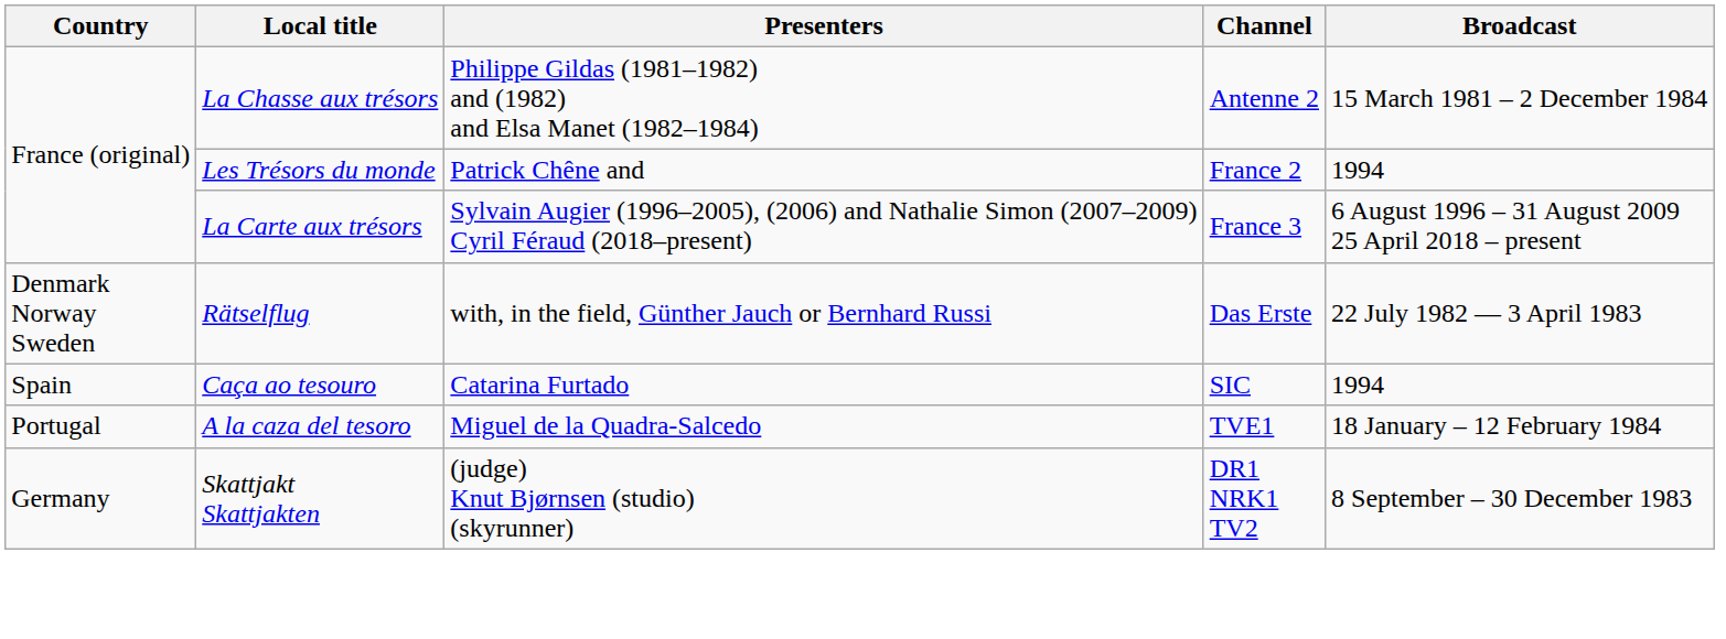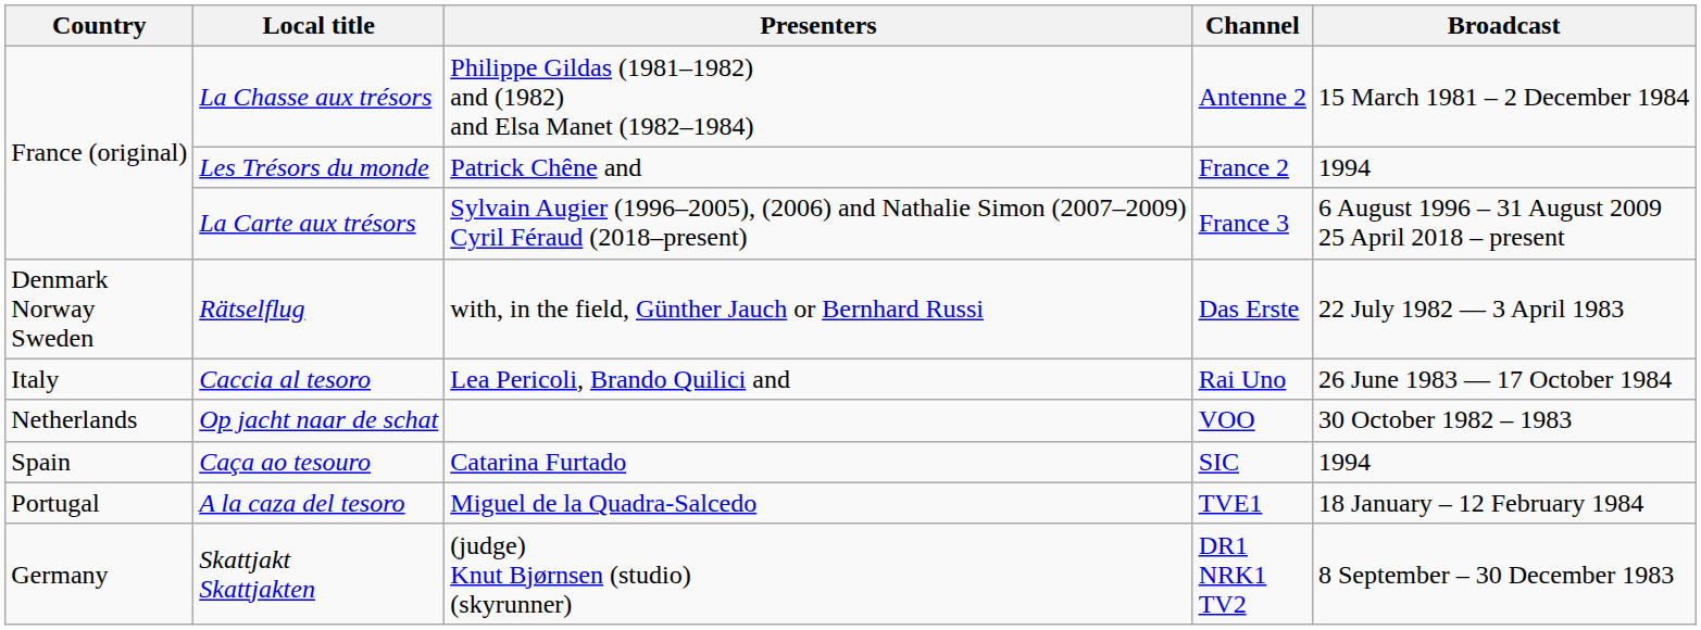+ row: Italy | Caccia al tesoro | Lea Pericoli, Brando Quilici and | Rai Uno | 26 June 1983 — 17 October 1984
+ row: Netherlands | Op jacht naar de schat | VOO | 30 October 1982 – 1983
